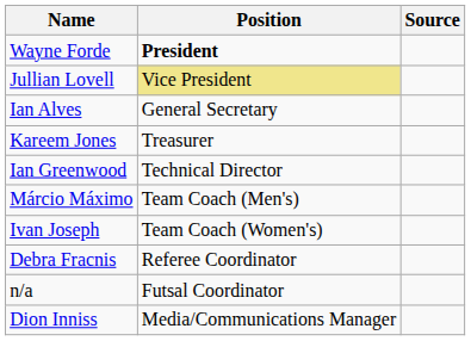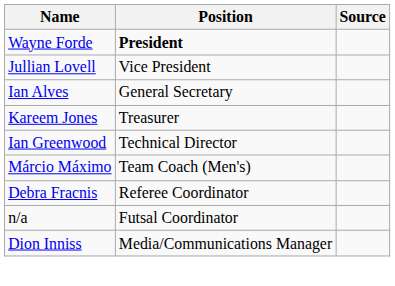Jullian Lovell | Position: khaki background -> no background
- row: Ivan Joseph | Team Coach (Women's)
